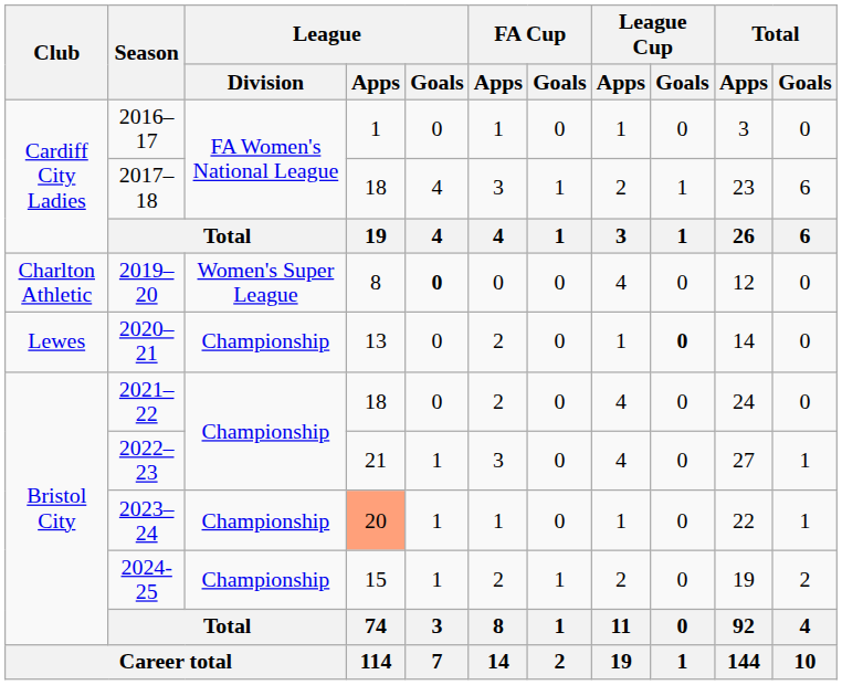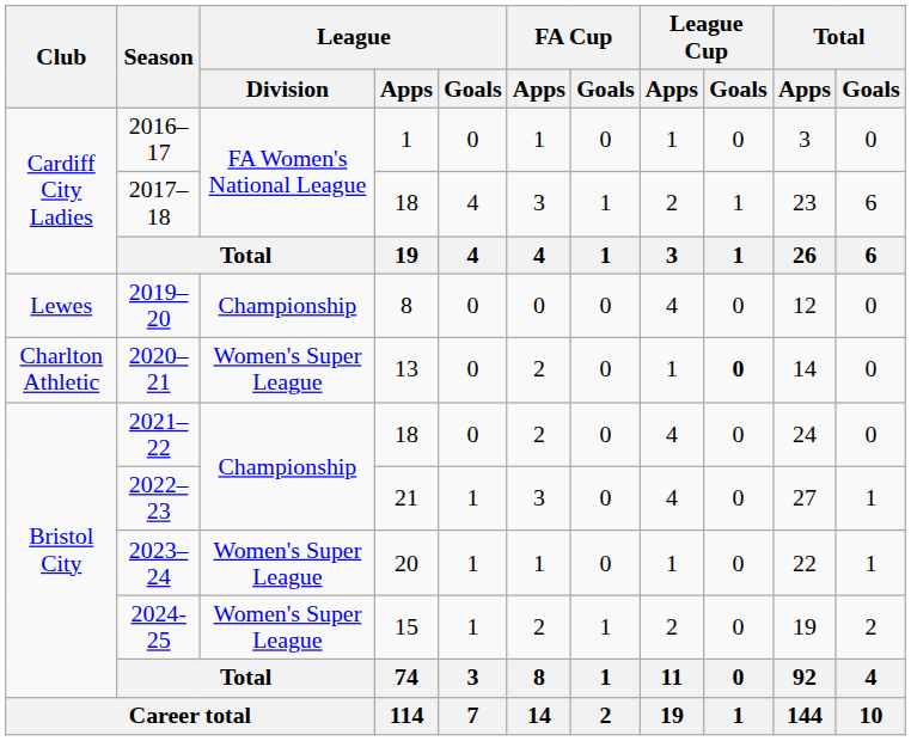2019–20 | Club: Charlton Athletic -> Lewes
2019–20 | League / Division: Women's Super League -> Championship
2019–20 | League / Goals: bold -> normal
2020–21 | Club: Lewes -> Charlton Athletic
2020–21 | League / Division: Championship -> Women's Super League
2023–24 | League / Division: Championship -> Women's Super League
2023–24 | League / Apps: lightsalmon background -> no background
2024-25 | League / Division: Championship -> Women's Super League
